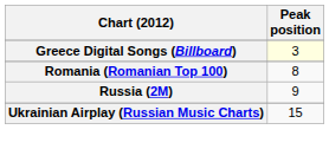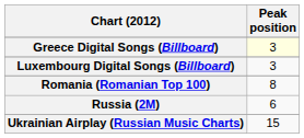+ row: Luxembourg Digital Songs (Billboard) | 3
Russia (2M) | Peak position: 9 -> 6
